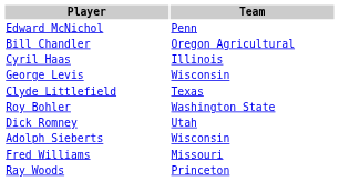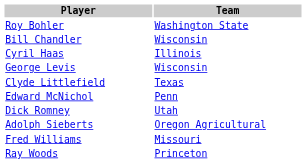rows swapped: Roy Bohler <-> Edward McNichol
Bill Chandler | Team: Oregon Agricultural -> Wisconsin
Adolph Sieberts | Team: Wisconsin -> Oregon Agricultural
